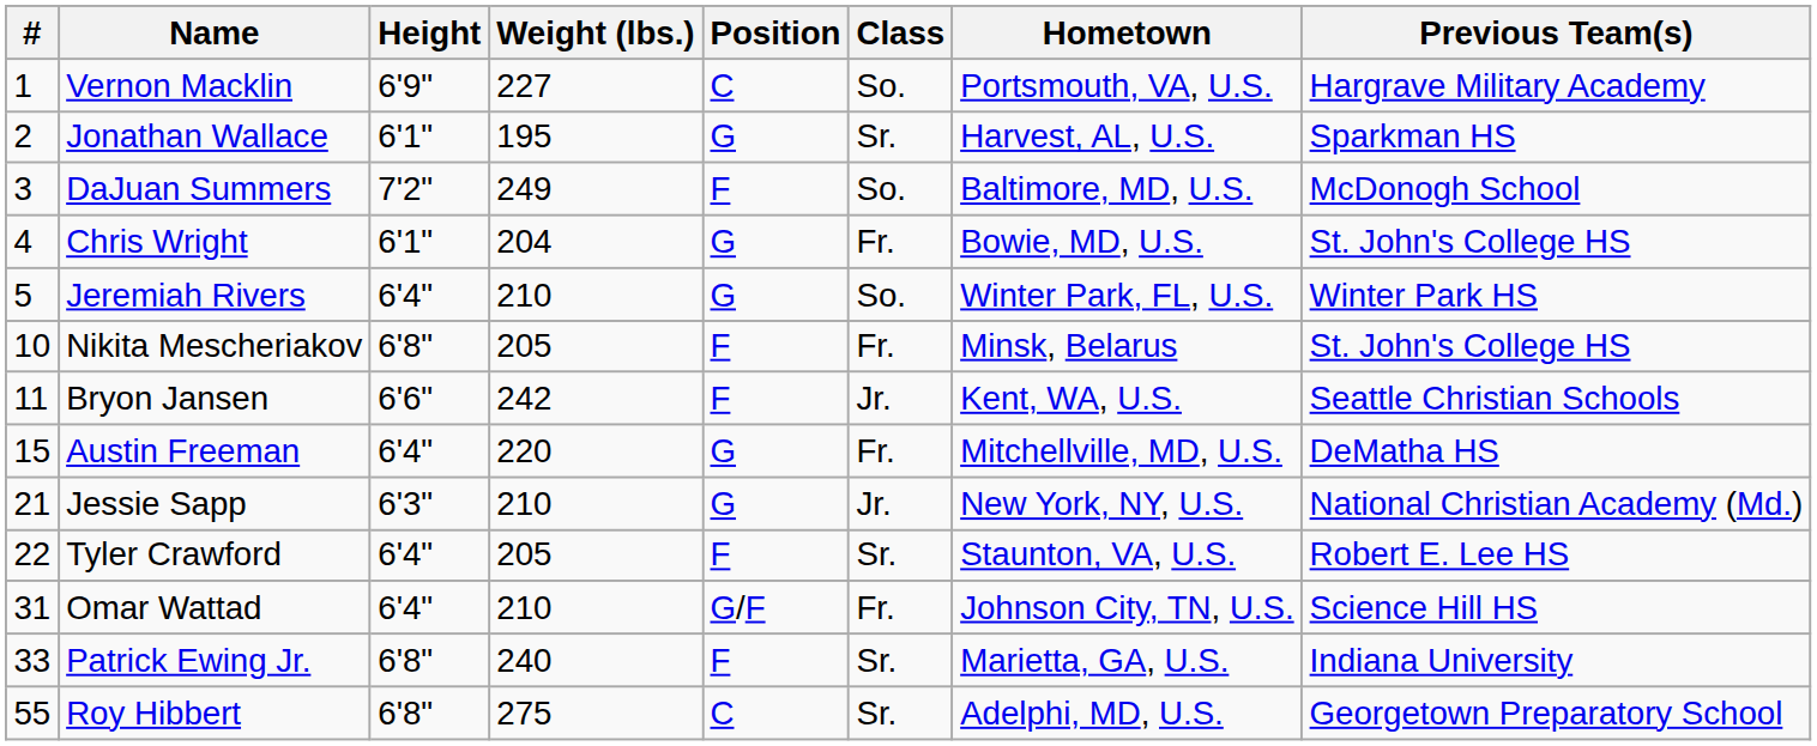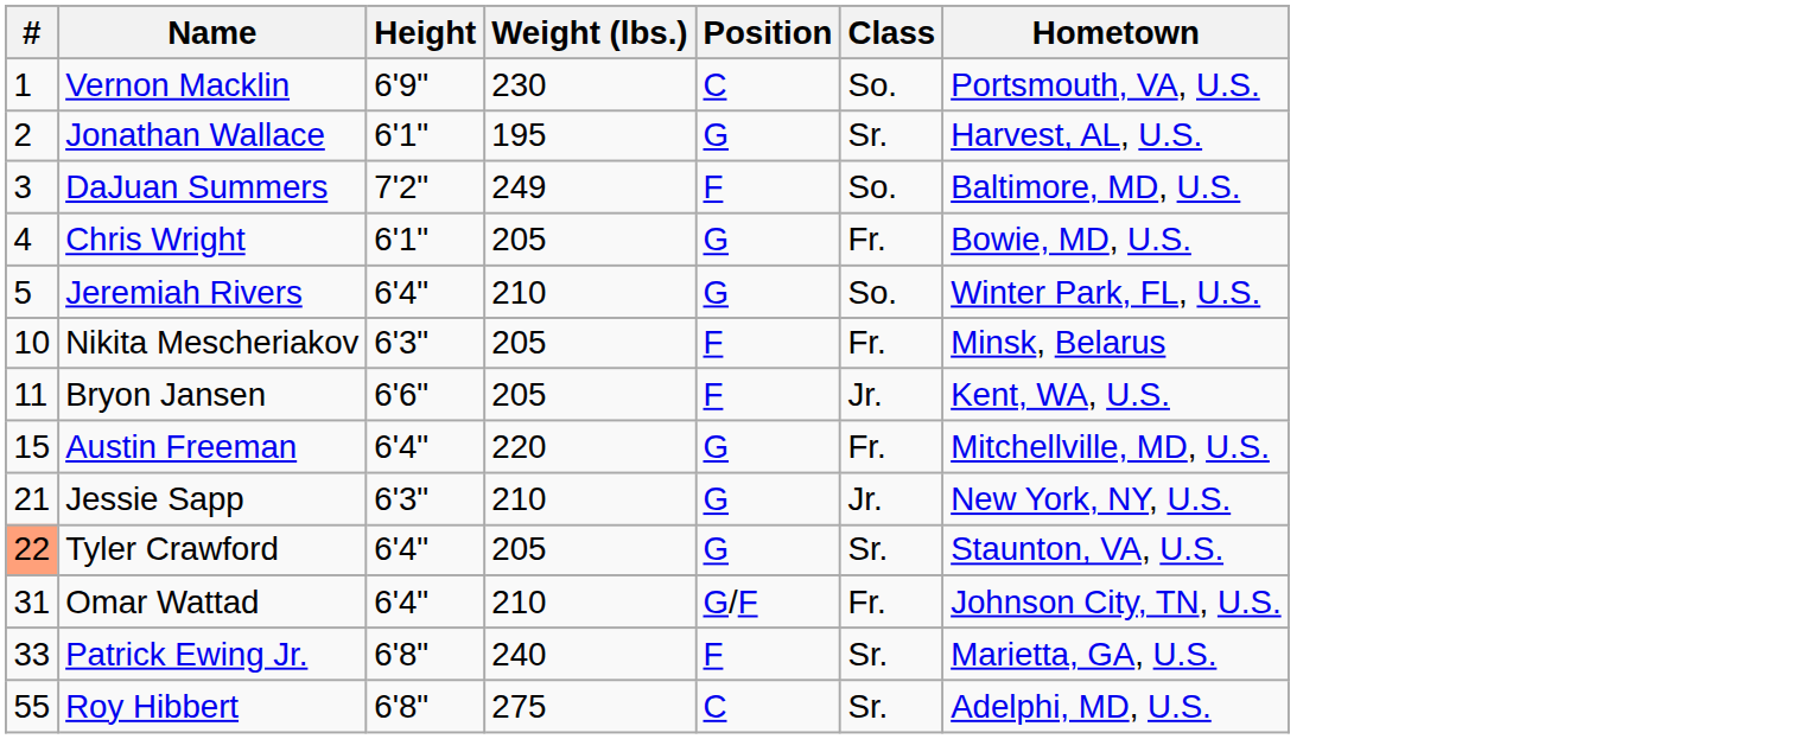- column: Previous Team(s) | Hargrave Military Academy | Sparkman HS | McDonogh School | St. John's College HS | Winter Park HS | St. John's College HS | Seattle Christian Schools | DeMatha HS | National Christian Academy (Md.) | Robert E. Lee HS | Science Hill HS | Indiana University | Georgetown Preparatory School
Vernon Macklin | Weight (lbs.): 227 -> 230
Chris Wright | Weight (lbs.): 204 -> 205
Nikita Mescheriakov | Height: 6'8" -> 6'3"
Bryon Jansen | Weight (lbs.): 242 -> 205
Tyler Crawford | #: no background -> lightsalmon background
Tyler Crawford | Position: F -> G
